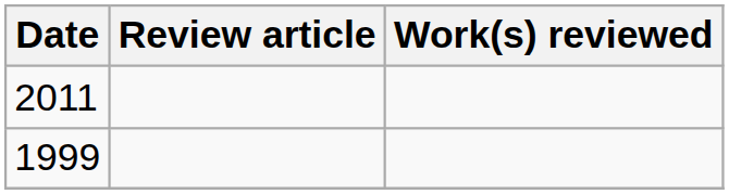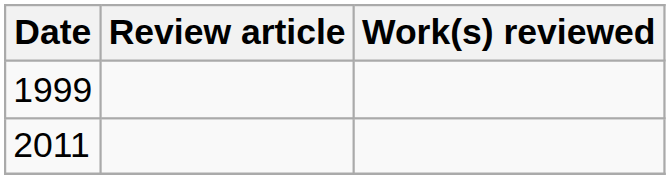rows swapped: 1999 <-> 2011
